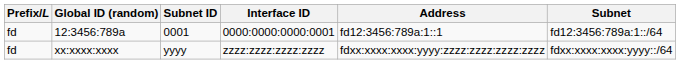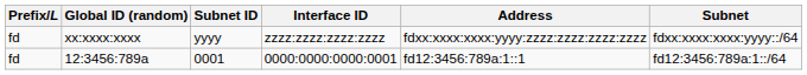rows swapped: xx:xxxx:xxxx <-> 12:3456:789a
